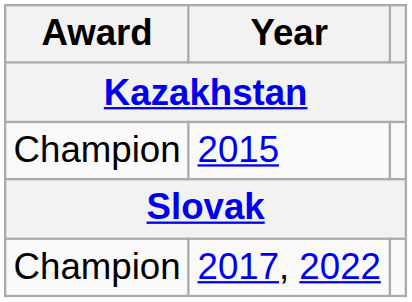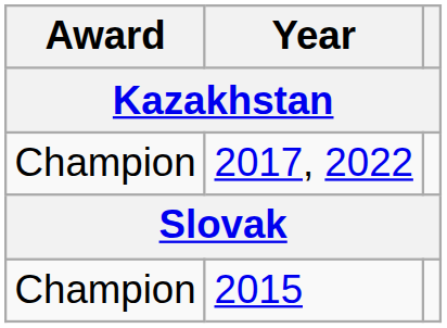rows swapped: 2015 <-> 2017, 2022
